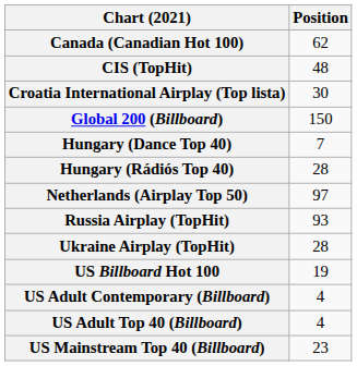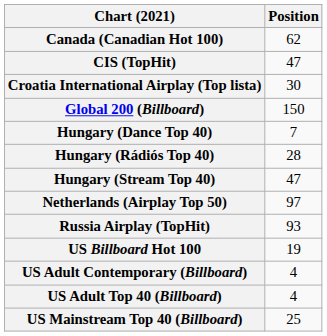CIS (TopHit) | Position: 48 -> 47
+ row: Hungary (Stream Top 40) | 47
- row: Ukraine Airplay (TopHit) | 28
US Mainstream Top 40 (Billboard) | Position: 23 -> 25
